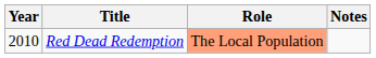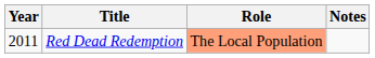Red Dead Redemption | Year: 2010 -> 2011
